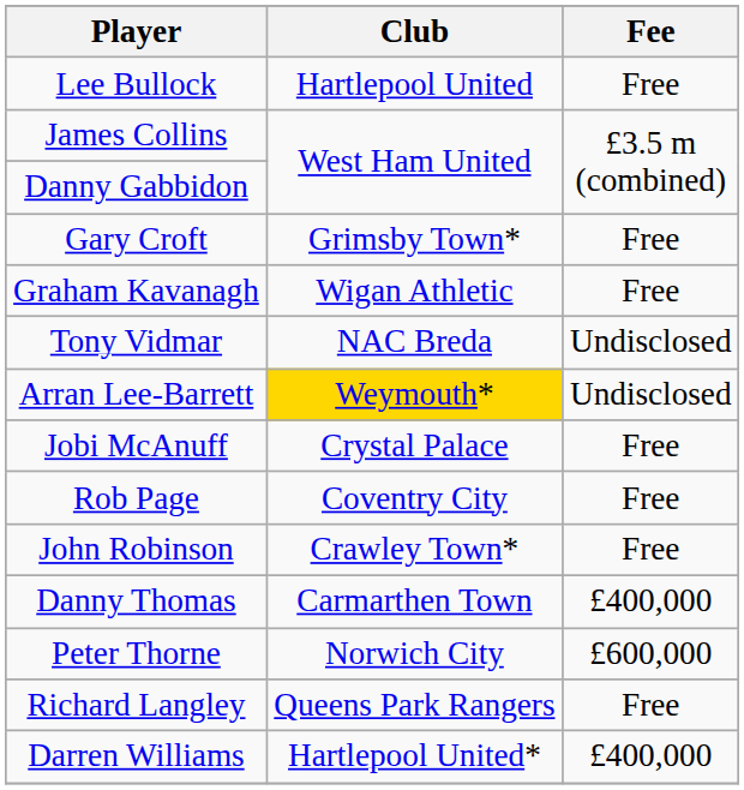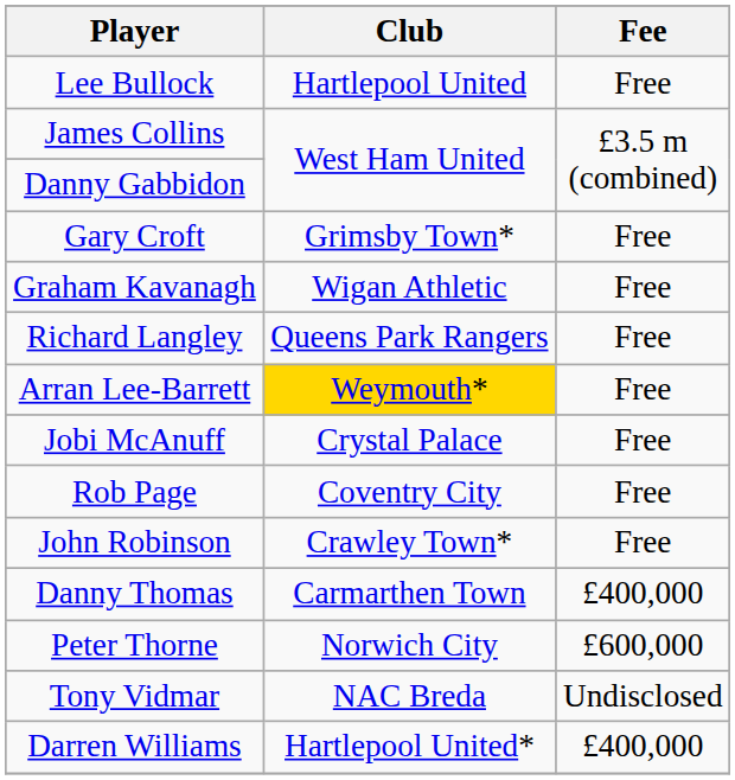rows swapped: Richard Langley <-> Tony Vidmar
Arran Lee-Barrett | Fee: Undisclosed -> Free
